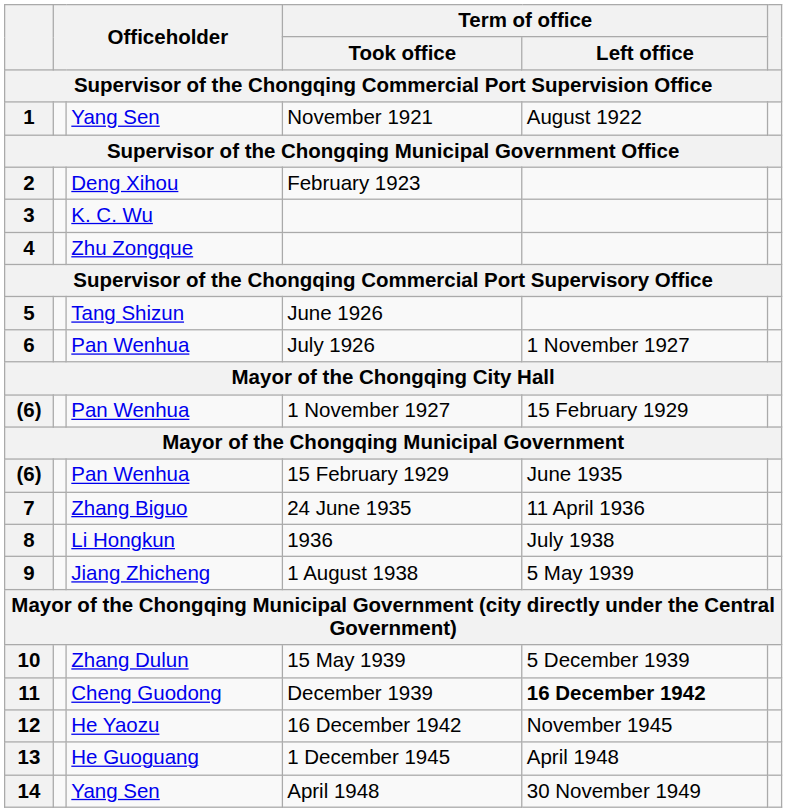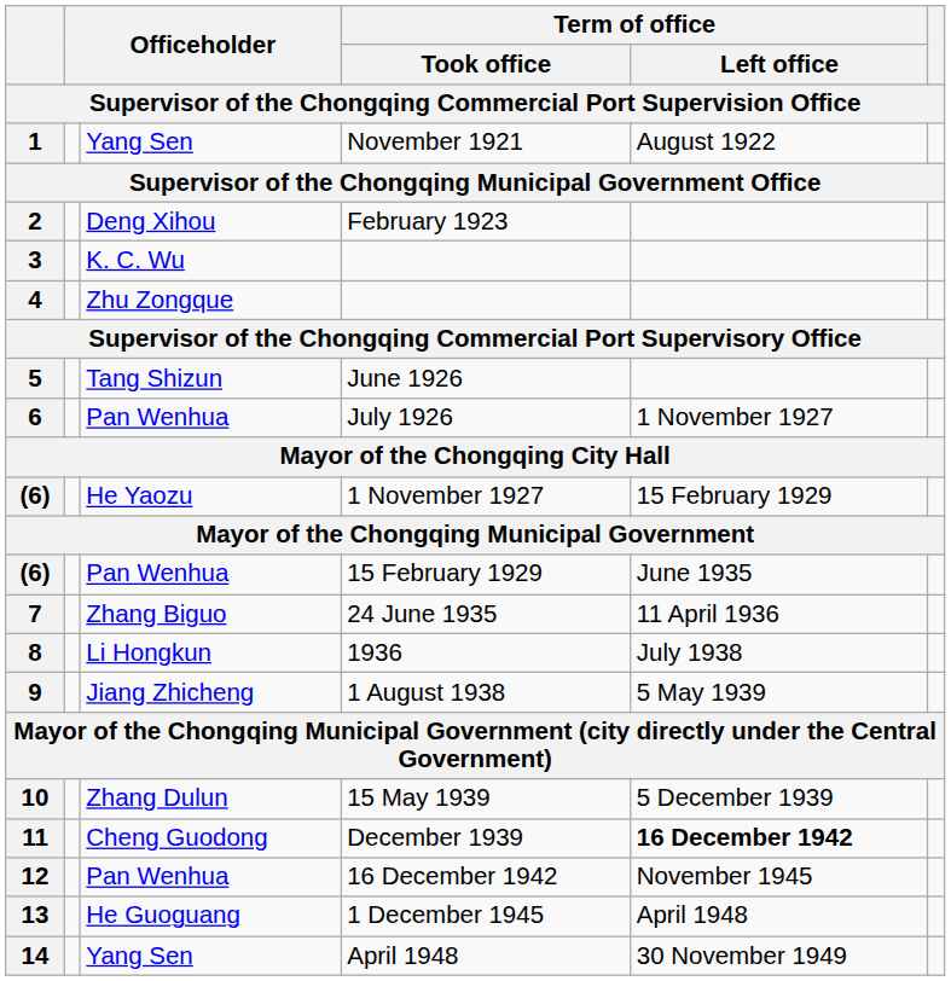(6) / 1 November 1927 | column 3: Pan Wenhua -> He Yaozu
12 | column 3: He Yaozu -> Pan Wenhua
